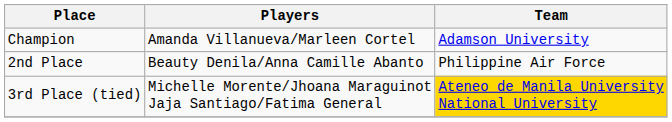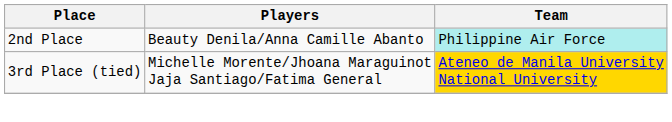- row: Champion | Amanda Villanueva/Marleen Cortel | Adamson University
2nd Place | Team: no background -> paleturquoise background
